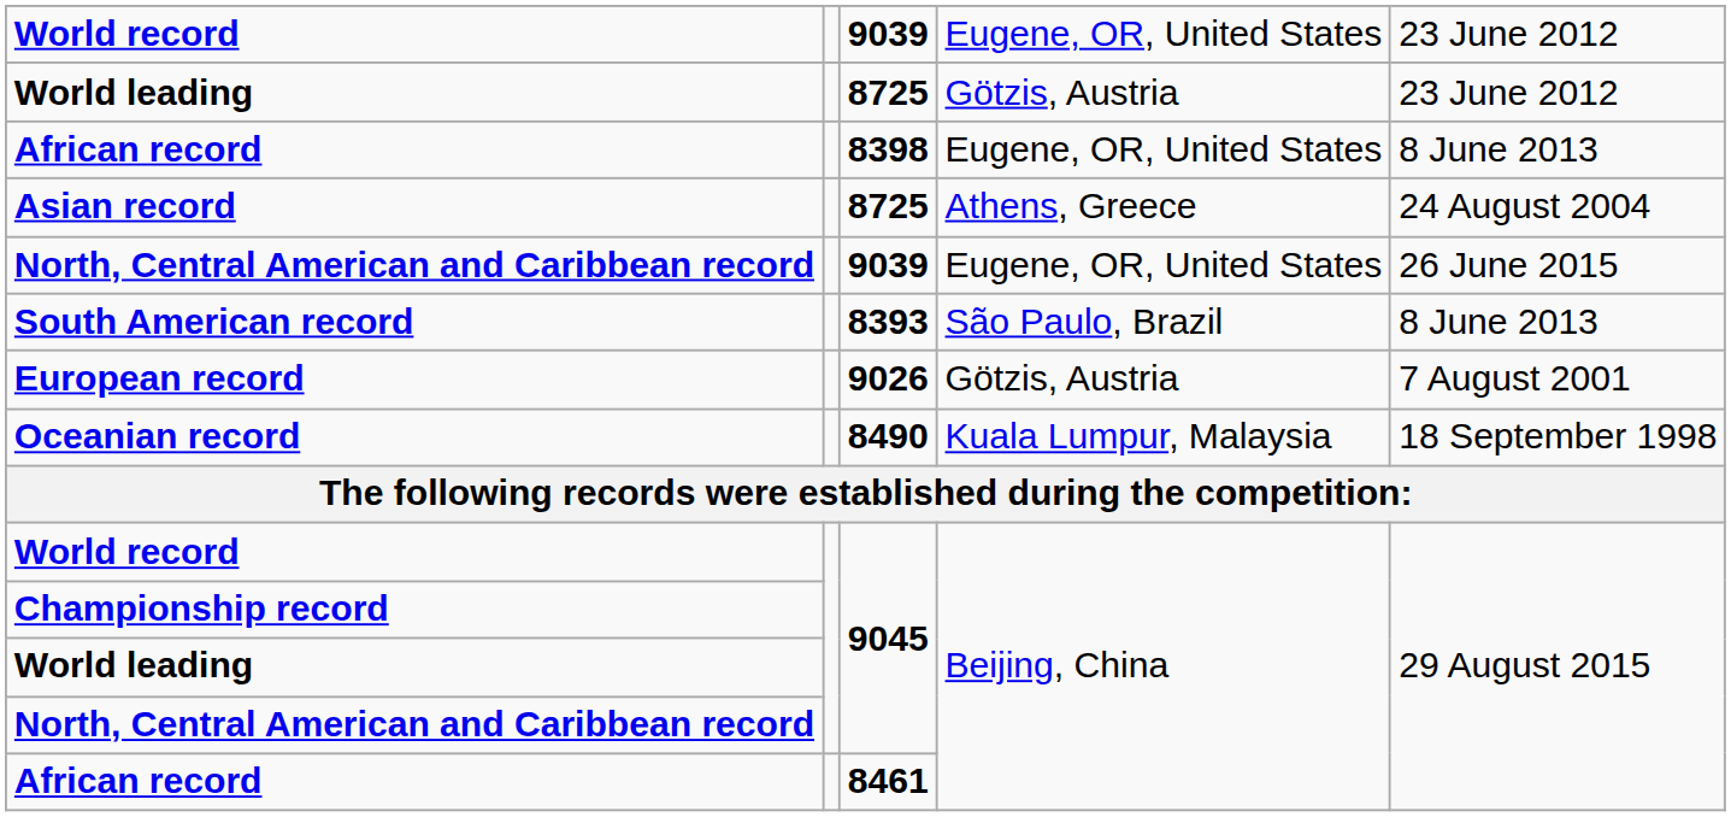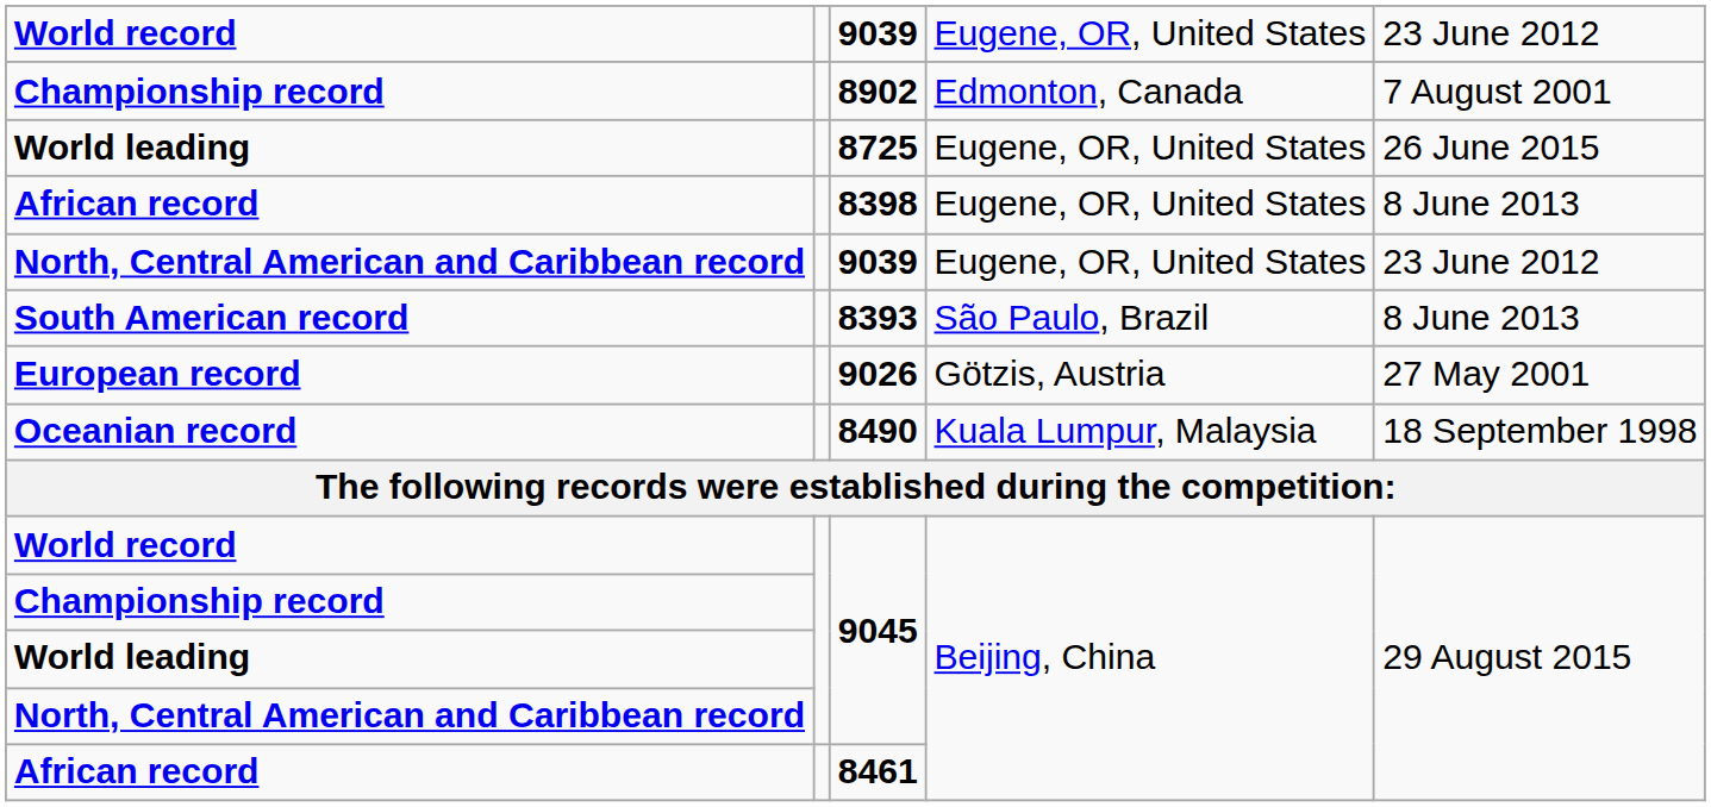+ row: Championship record | 8902 | Edmonton, Canada | 7 August 2001
World leading / 8725 | column 4: Götzis, Austria -> Eugene, OR, United States
World leading / 8725 | column 5: 23 June 2012 -> 26 June 2015
- row: Asian record | 8725 | Athens, Greece | 24 August 2004
North, Central American and Caribbean record / 9039 | column 5: 26 June 2015 -> 23 June 2012
European record | column 5: 7 August 2001 -> 27 May 2001
